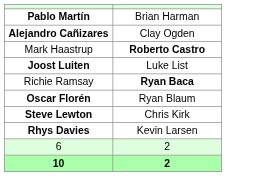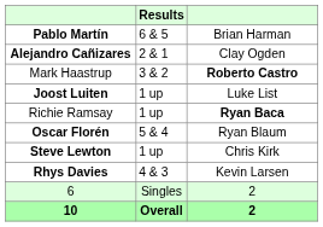+ column: Results | 6 & 5 | 2 & 1 | 3 & 2 | 1 up | 1 up | 5 & 4 | 1 up | 4 & 3 | Singles | Overall
